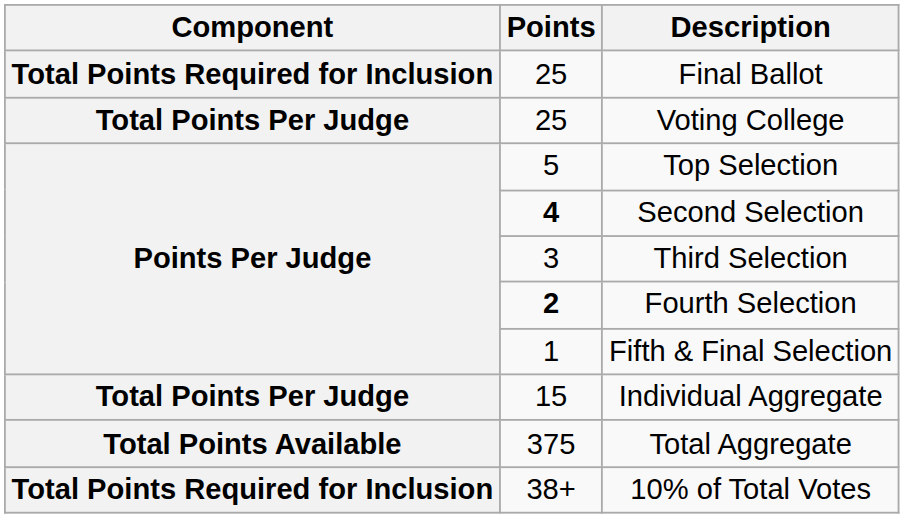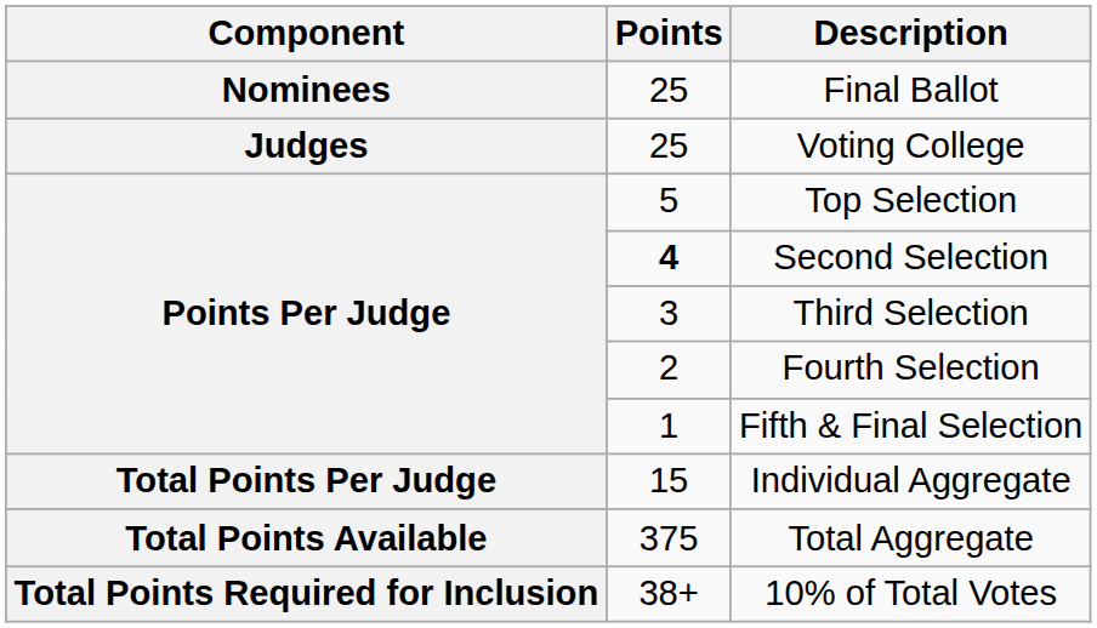Final Ballot | Component: Total Points Required for Inclusion -> Nominees
Voting College | Component: Total Points Per Judge -> Judges
Fourth Selection | Points: bold -> normal
